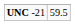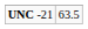UNC -21 | column 2: 59.5 -> 63.5
